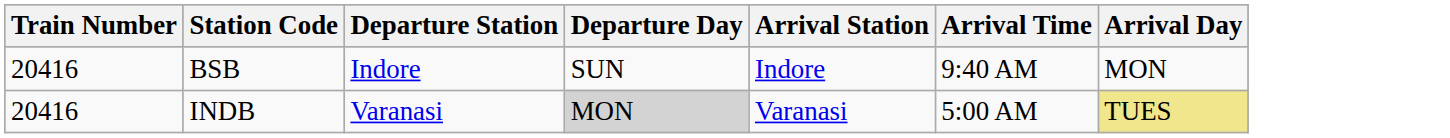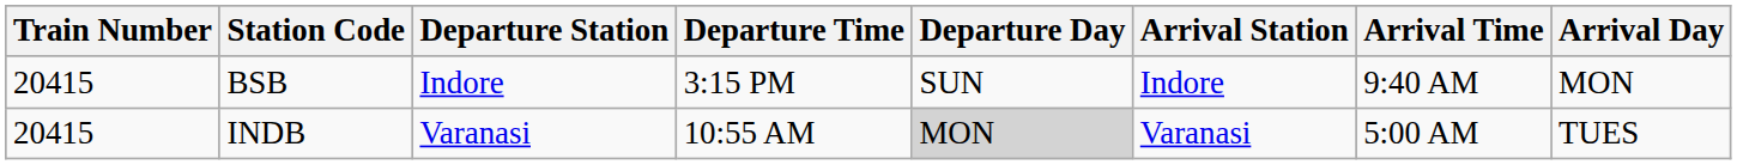+ column: Departure Time | 3:15 PM | 10:55 AM
BSB | Train Number: 20416 -> 20415
INDB | Train Number: 20416 -> 20415
INDB | Arrival Day: khaki background -> no background
